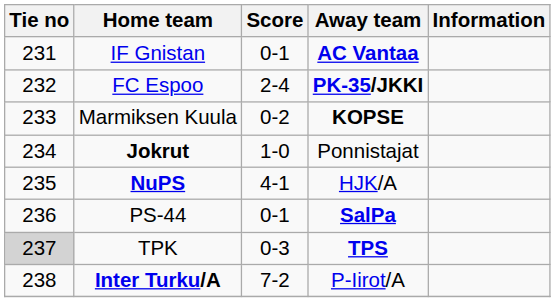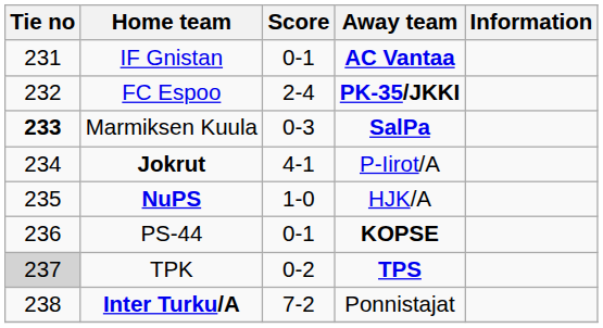Marmiksen Kuula | Tie no: normal -> bold
Marmiksen Kuula | Score: 0-2 -> 0-3
Marmiksen Kuula | Away team: KOPSE -> SalPa
Jokrut | Score: 1-0 -> 4-1
Jokrut | Away team: Ponnistajat -> P-Iirot/A
NuPS | Score: 4-1 -> 1-0
PS-44 | Away team: SalPa -> KOPSE
TPK | Score: 0-3 -> 0-2
Inter Turku/A | Away team: P-Iirot/A -> Ponnistajat
